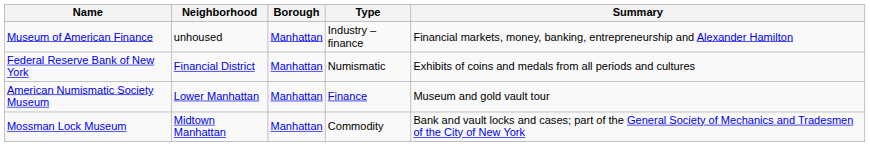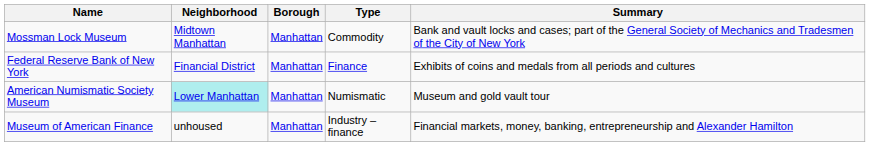rows swapped: Museum of American Finance <-> Mossman Lock Museum
Federal Reserve Bank of New York | Type: Numismatic -> Finance
American Numismatic Society Museum | Neighborhood: no background -> paleturquoise background
American Numismatic Society Museum | Type: Finance -> Numismatic
